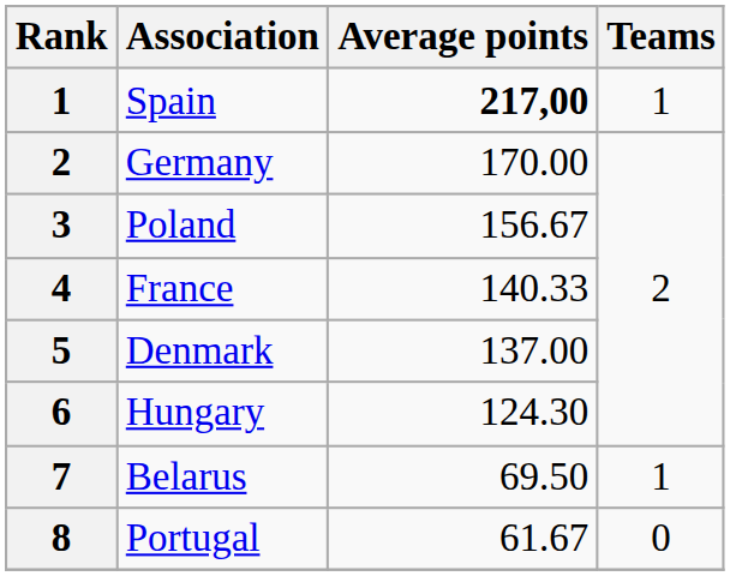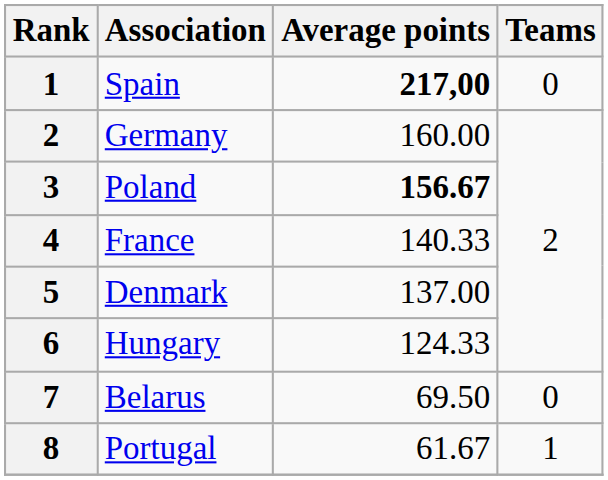Spain | Teams: 1 -> 0
Germany | Average points: 170.00 -> 160.00
Poland | Average points: normal -> bold
Hungary | Average points: 124.30 -> 124.33
Belarus | Teams: 1 -> 0
Portugal | Teams: 0 -> 1
